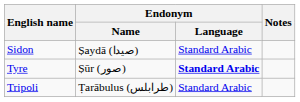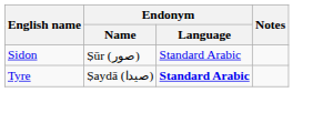Sidon | Endonym / Name: Ṣaydā (صيدا) -> Ṣūr (صور)
Tyre | Endonym / Name: Ṣūr (صور) -> Ṣaydā (صيدا)
- row: Tripoli | Ṭarābulus (طرابلس) | Standard Arabic
